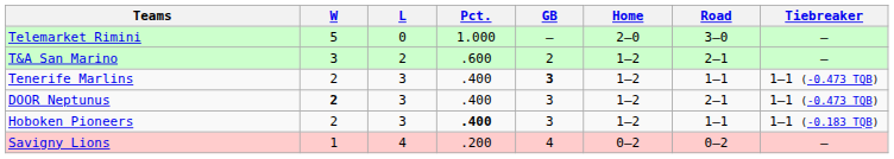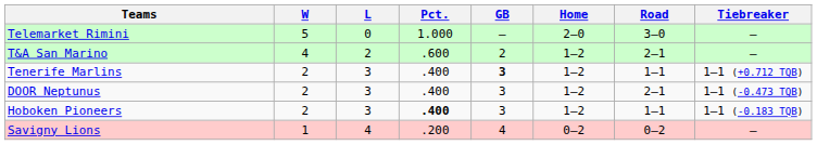T&A San Marino | W: 3 -> 4
Tenerife Marlins | Tiebreaker: 1–1 (-0.473 TQB) -> 1–1 (+0.712 TQB)
DOOR Neptunus | W: bold -> normal
